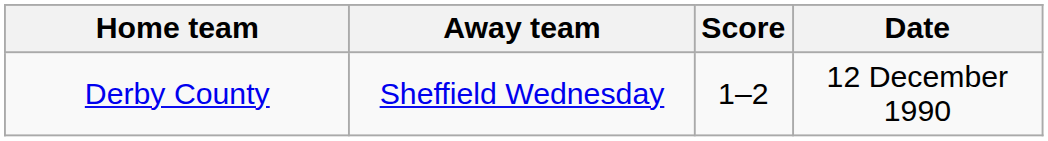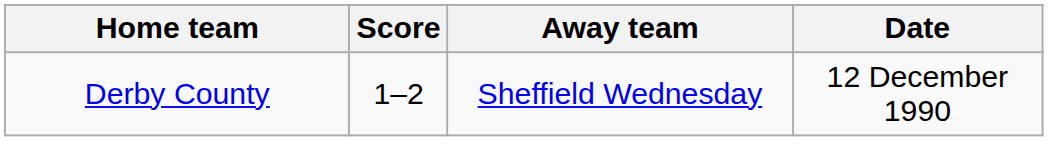columns swapped: Score <-> Away team
